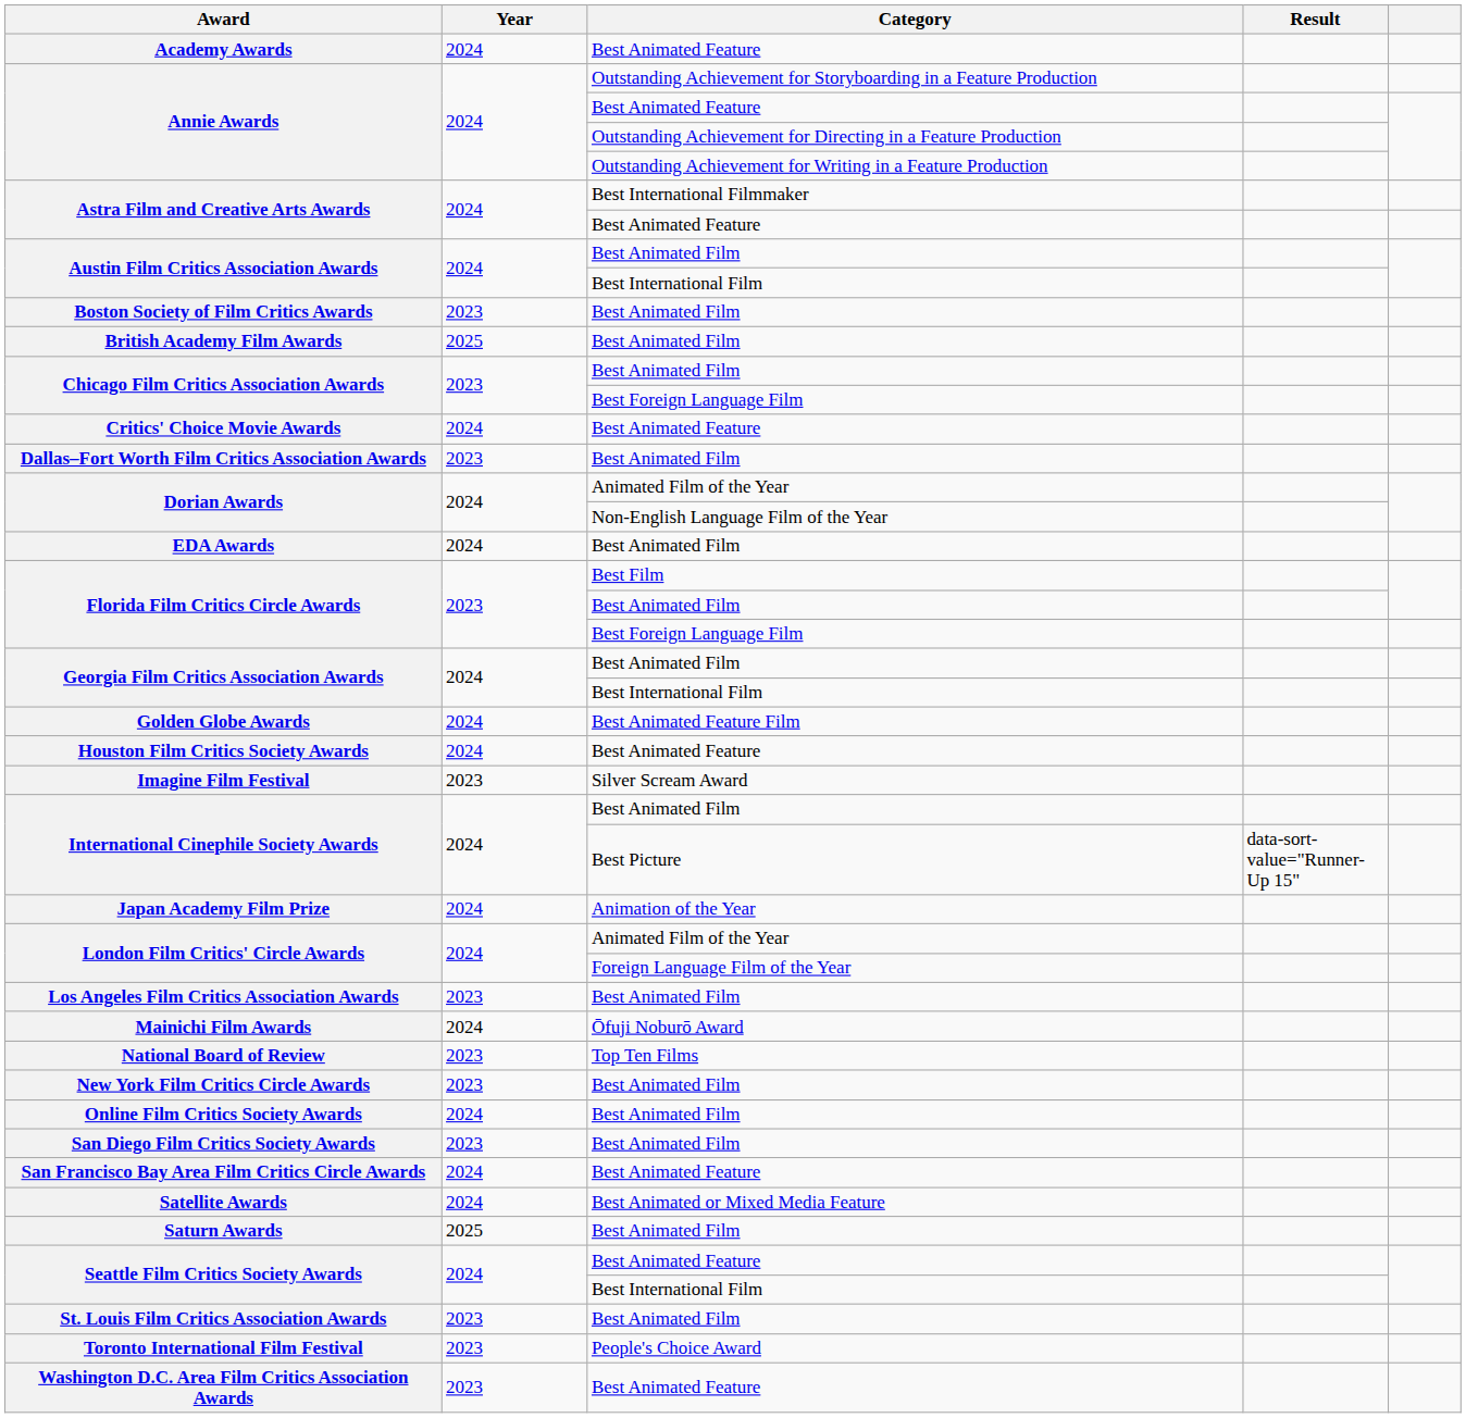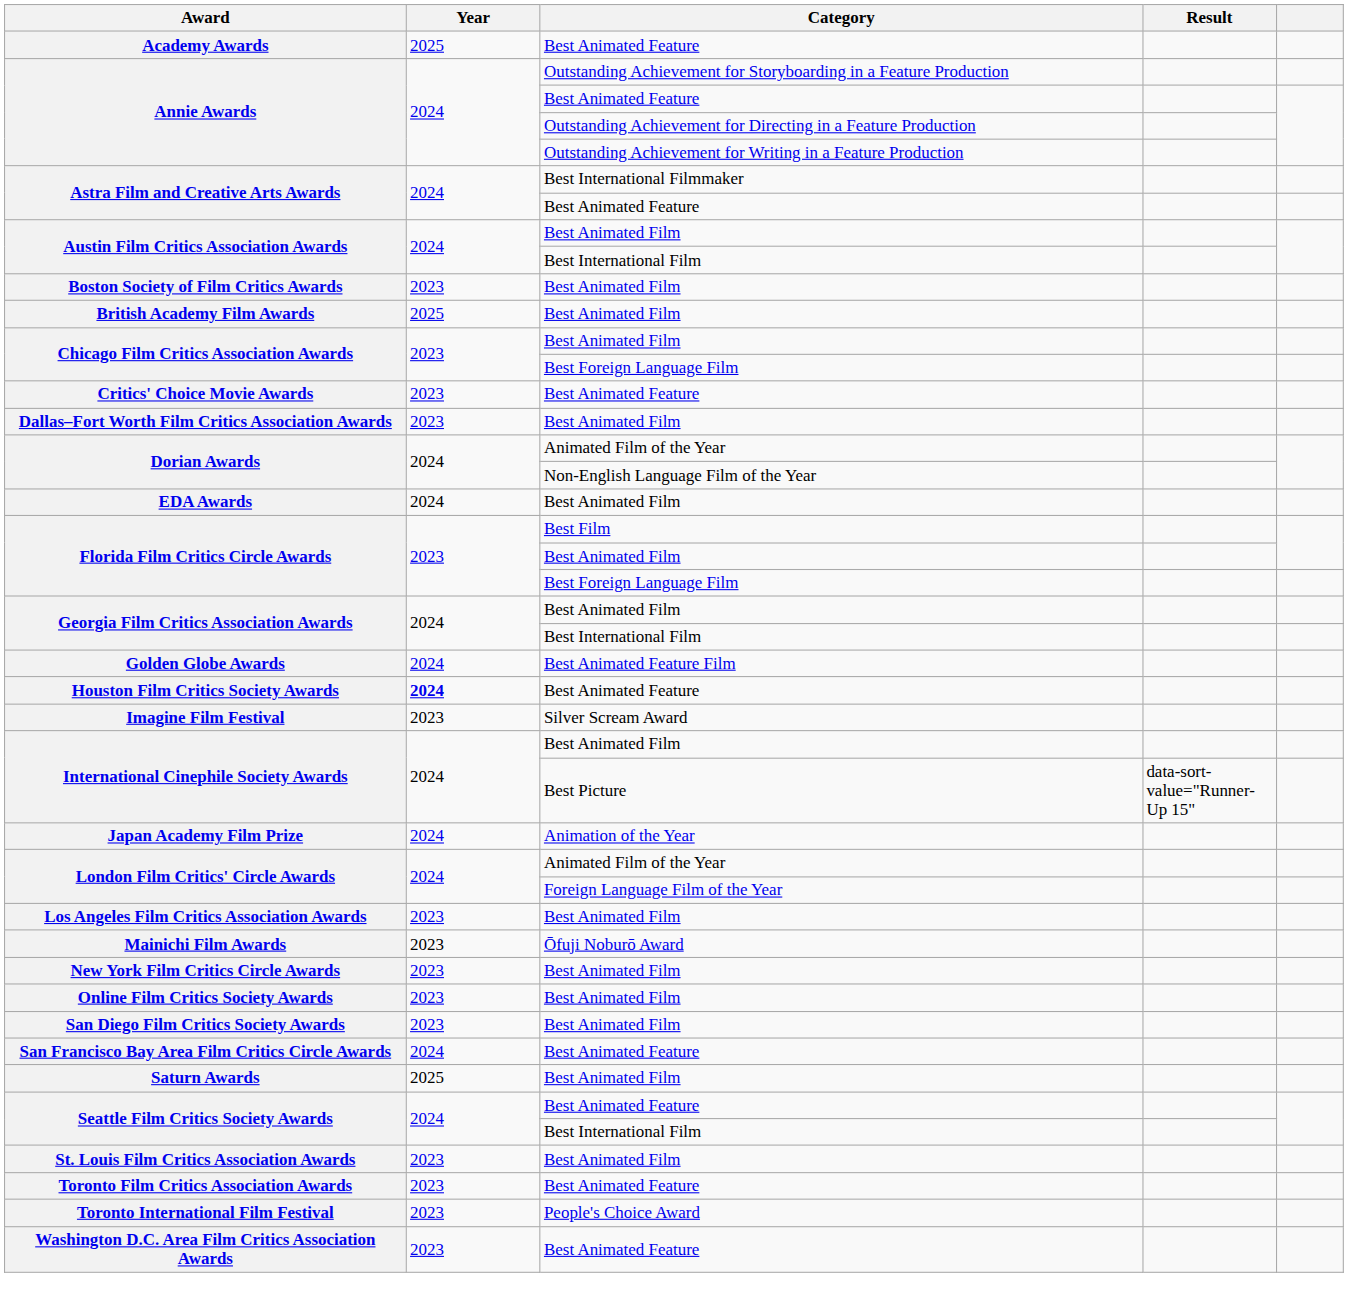Academy Awards | Year: 2024 -> 2025
Critics' Choice Movie Awards | Year: 2024 -> 2023
Houston Film Critics Society Awards | Year: normal -> bold
Mainichi Film Awards | Year: 2024 -> 2023
- row: National Board of Review | 2023 | Top Ten Films
Online Film Critics Society Awards | Year: 2024 -> 2023
- row: Satellite Awards | 2024 | Best Animated or Mixed Media Feature
+ row: Toronto Film Critics Association Awards | 2023 | Best Animated Feature
